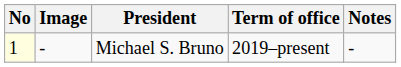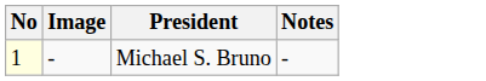- column: Term of office | 2019–present
